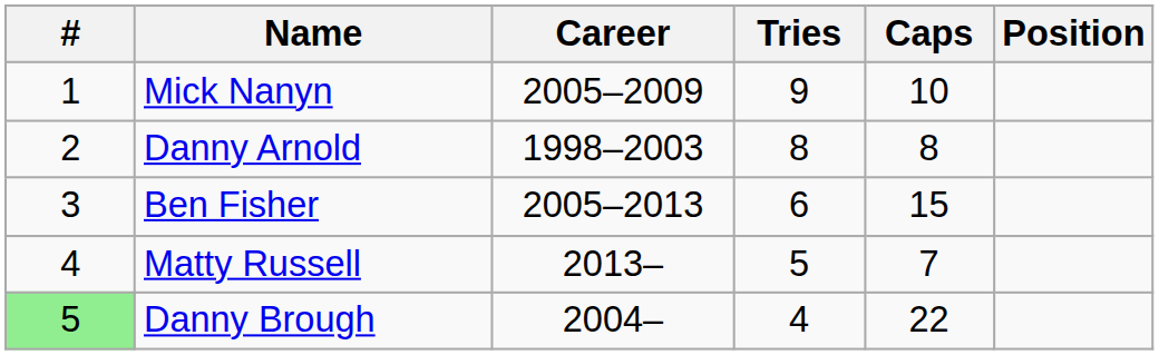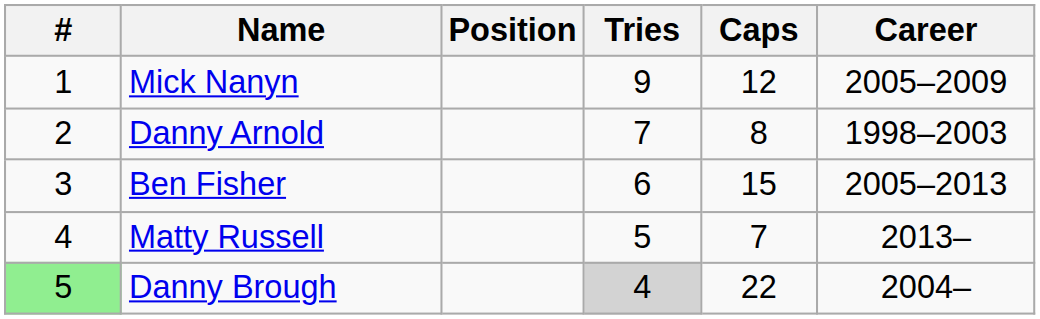columns swapped: Career <-> Position
Mick Nanyn | Caps: 10 -> 12
Danny Arnold | Tries: 8 -> 7
Danny Brough | Tries: no background -> lightgrey background
